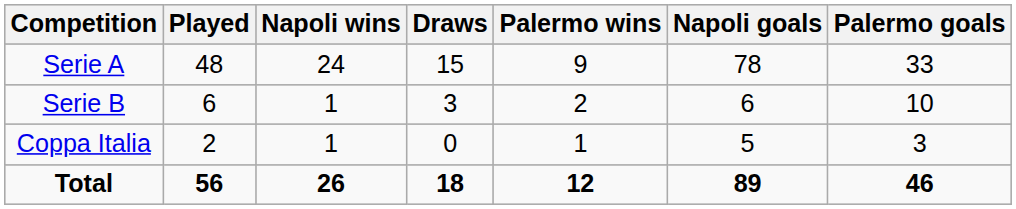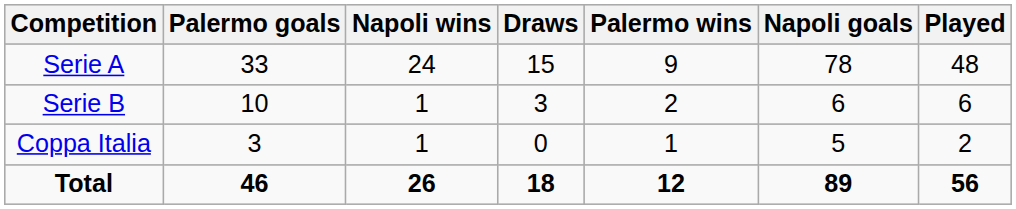columns swapped: Played <-> Palermo goals
